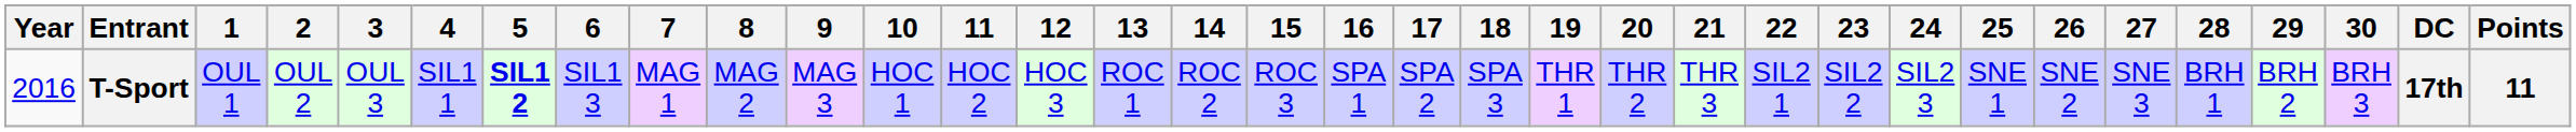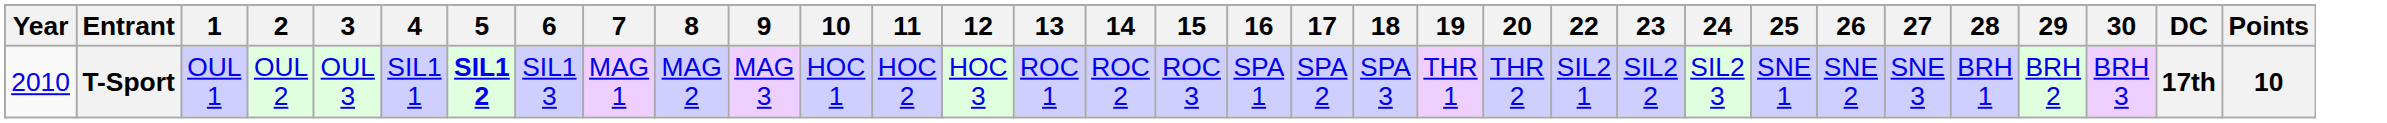- column: 21 | THR 3
T-Sport | Year: 2016 -> 2010
T-Sport | Points: 11 -> 10
